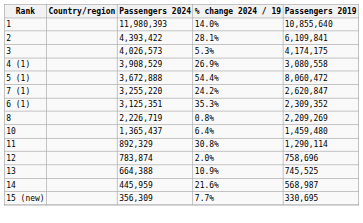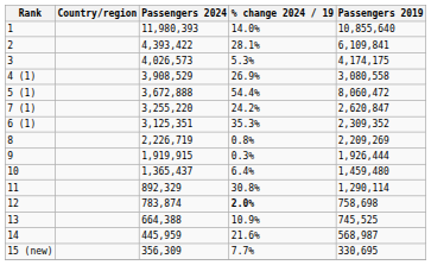+ row: 9 | 1,919,915 | 0.3% | 1,926,444
12 | % change 2024 / 19: normal -> bold
12 | Passengers 2019: 758,696 -> 758,698
